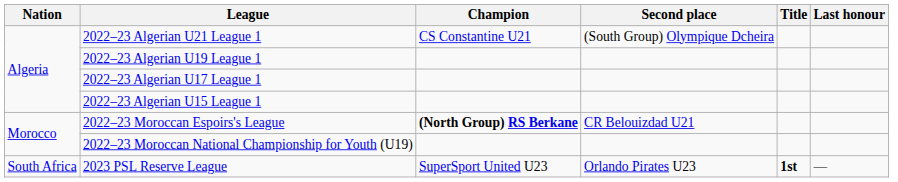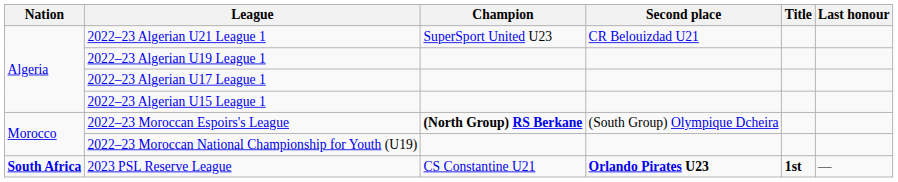2022–23 Algerian U21 League 1 | Champion: CS Constantine U21 -> SuperSport United U23
2022–23 Algerian U21 League 1 | Second place: (South Group) Olympique Dcheira -> CR Belouizdad U21
2022–23 Moroccan Espoirs's League | Second place: CR Belouizdad U21 -> (South Group) Olympique Dcheira
2023 PSL Reserve League | Nation: normal -> bold
2023 PSL Reserve League | Champion: SuperSport United U23 -> CS Constantine U21
2023 PSL Reserve League | Second place: normal -> bold
